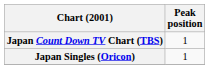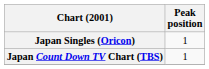rows swapped: Japan Singles (Oricon) <-> Japan Count Down TV Chart (TBS)
